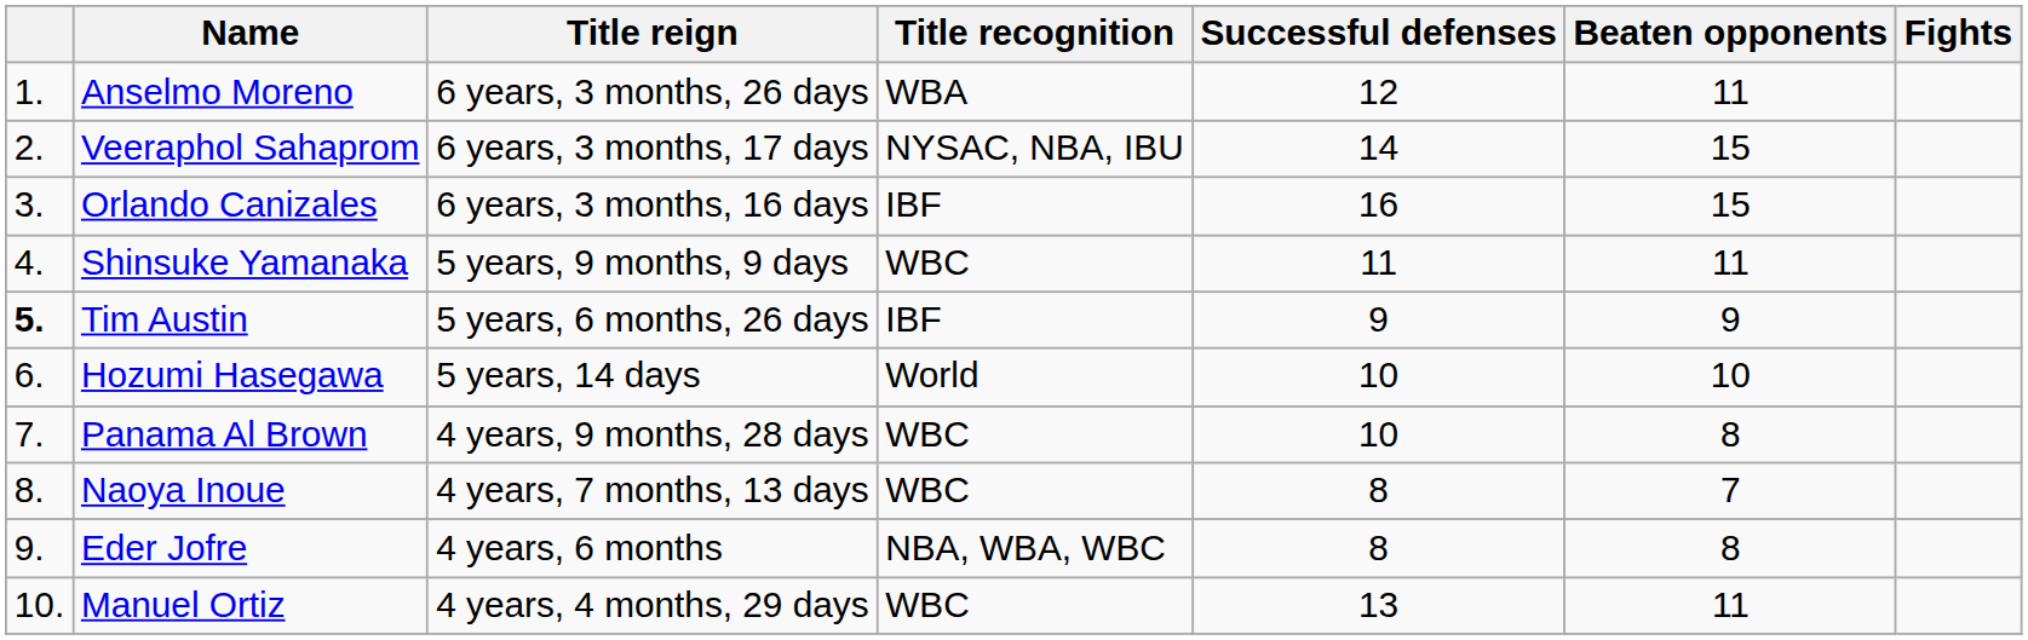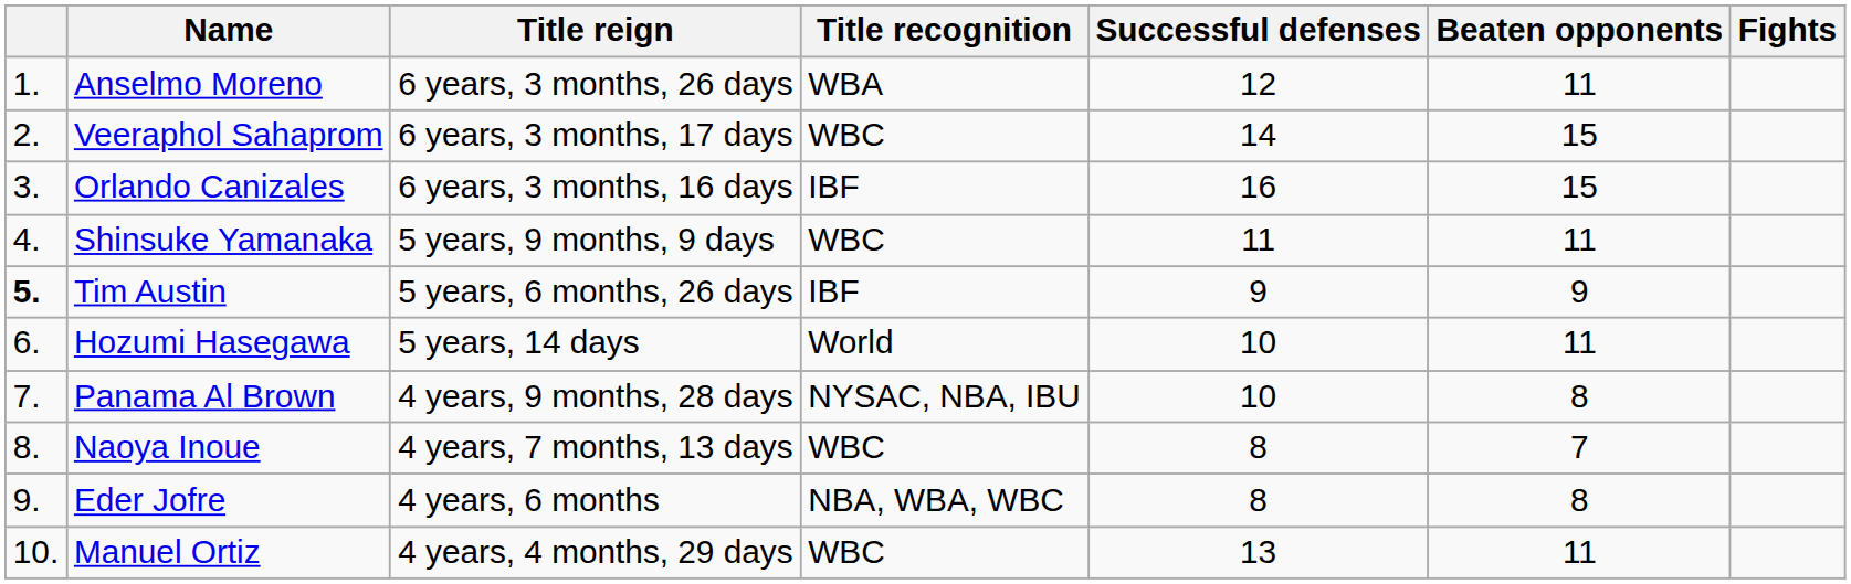Veeraphol Sahaprom | Title recognition: NYSAC, NBA, IBU -> WBC
Hozumi Hasegawa | Beaten opponents: 10 -> 11
Panama Al Brown | Title recognition: WBC -> NYSAC, NBA, IBU
